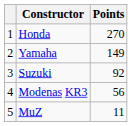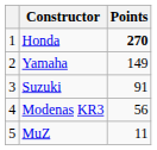Honda | Points: normal -> bold
Suzuki | Points: 92 -> 91
